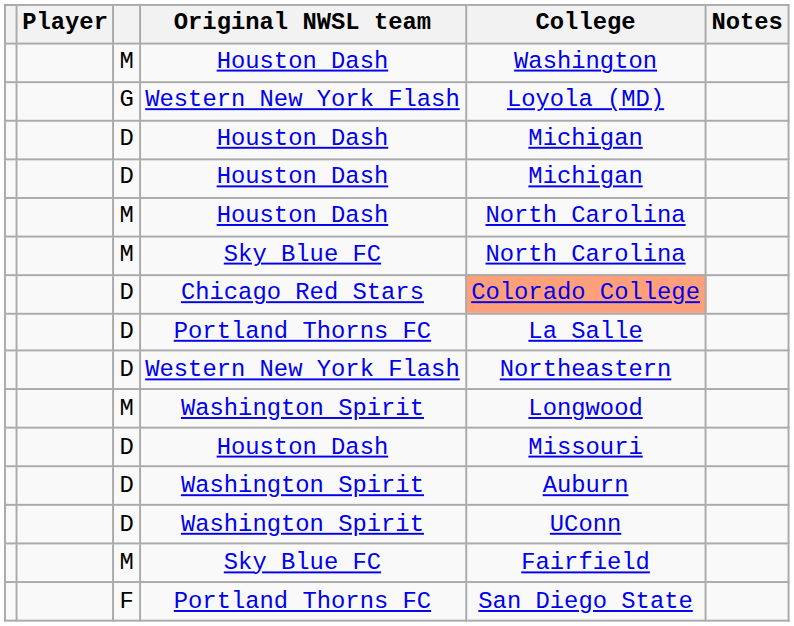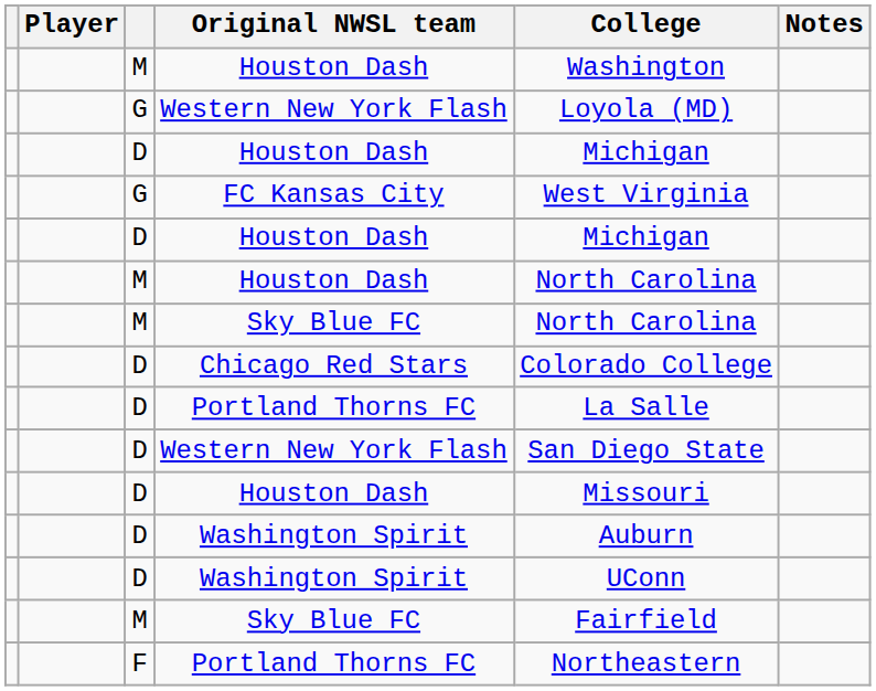+ row: G | FC Kansas City | West Virginia
Chicago Red Stars | College: lightsalmon background -> no background
D / Western New York Flash | College: Northeastern -> San Diego State
- row: M | Washington Spirit | Longwood
F / Portland Thorns FC | College: San Diego State -> Northeastern
